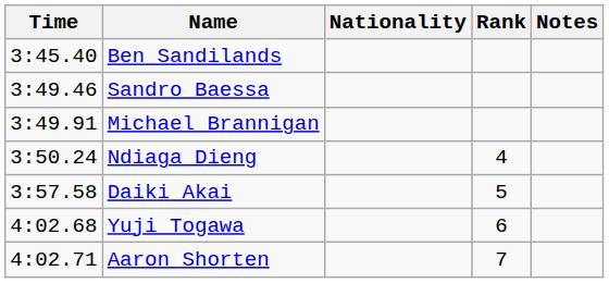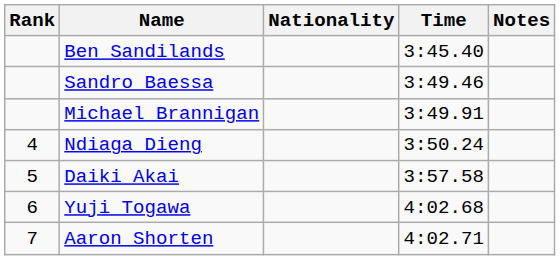columns swapped: Rank <-> Time
